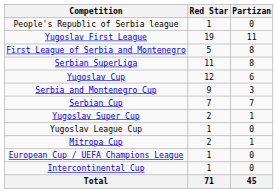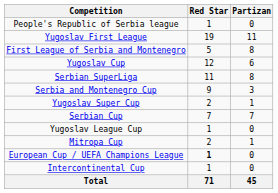rows swapped: Serbian SuperLiga <-> Yugoslav Cup
rows swapped: Serbian Cup <-> Yugoslav Super Cup
European Cup / UEFA Champions League | Red Star: normal -> bold
